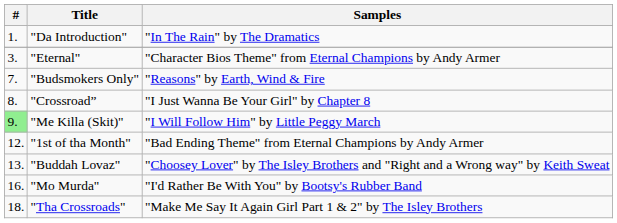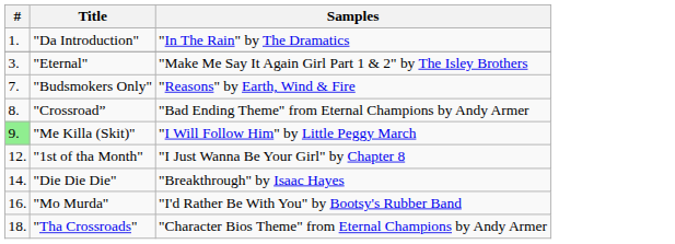"Eternal" | Samples: "Character Bios Theme" from Eternal Champions by Andy Armer -> "Make Me Say It Again Girl Part 1 & 2" by The Isley Brothers
"Crossroad” | Samples: "I Just Wanna Be Your Girl" by Chapter 8 -> "Bad Ending Theme" from Eternal Champions by Andy Armer
"1st of tha Month" | Samples: "Bad Ending Theme" from Eternal Champions by Andy Armer -> "I Just Wanna Be Your Girl" by Chapter 8
- row: 13. | "Buddah Lovaz" | "Choosey Lover" by The Isley Brothers and "Right and a Wrong way" by Keith Sweat
+ row: 14. | "Die Die Die" | "Breakthrough" by Isaac Hayes
"Tha Crossroads" | Samples: "Make Me Say It Again Girl Part 1 & 2" by The Isley Brothers -> "Character Bios Theme" from Eternal Champions by Andy Armer
